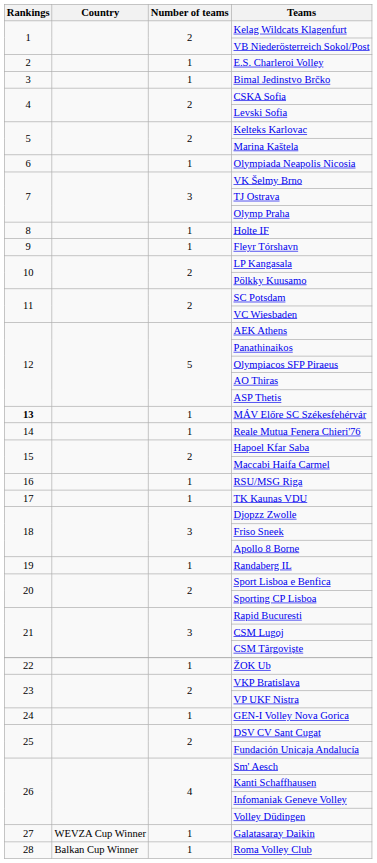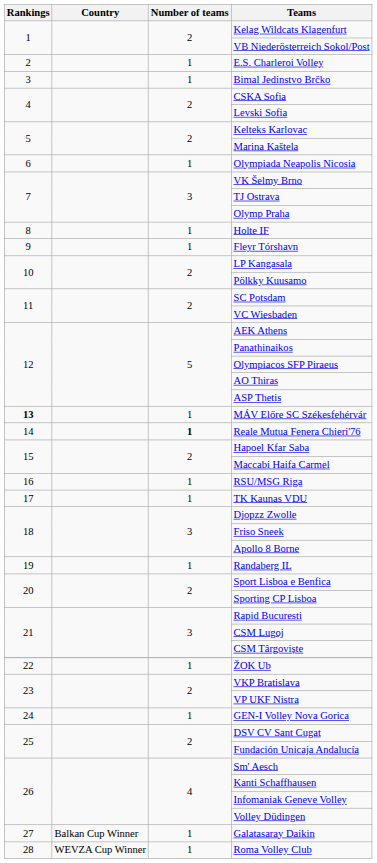Reale Mutua Fenera Chieri'76 | Number of teams: normal -> bold
Galatasaray Daikin | Country: WEVZA Cup Winner -> Balkan Cup Winner
Roma Volley Club | Country: Balkan Cup Winner -> WEVZA Cup Winner
